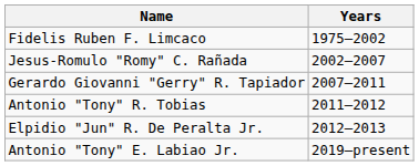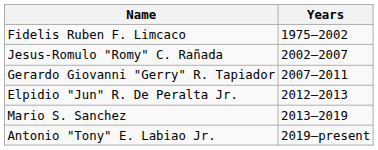- row: Antonio "Tony" R. Tobias | 2011–2012
+ row: Mario S. Sanchez | 2013–2019
